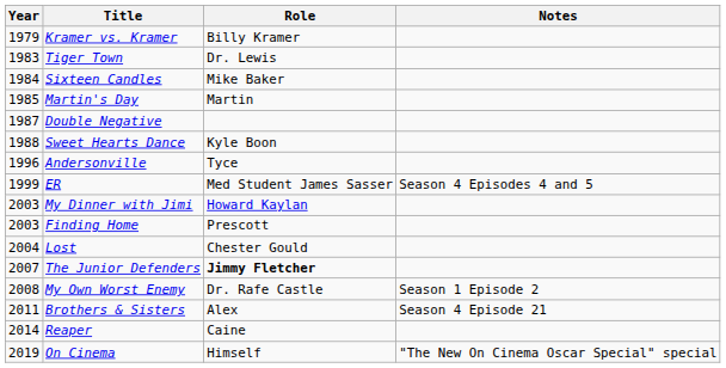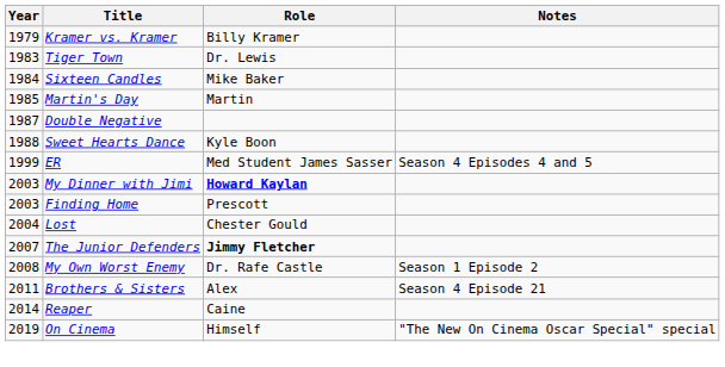- row: 1996 | Andersonville | Tyce
My Dinner with Jimi | Role: normal -> bold
